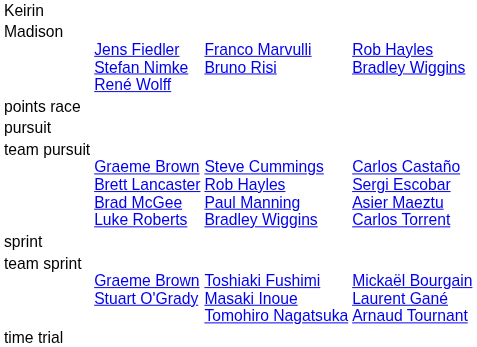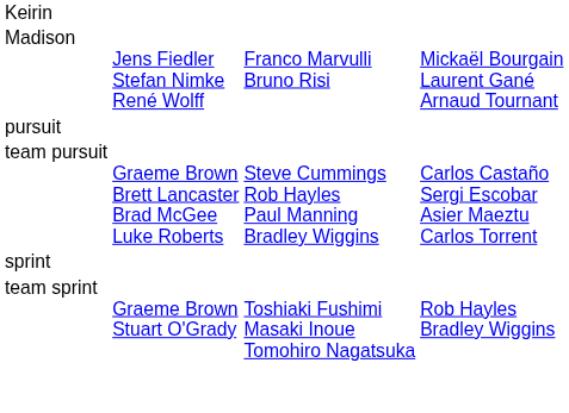Madison | column 4: Rob Hayles Bradley Wiggins -> Mickaël Bourgain Laurent Gané Arnaud Tournant
- row: points race
team sprint | column 4: Mickaël Bourgain Laurent Gané Arnaud Tournant -> Rob Hayles Bradley Wiggins
- row: time trial
